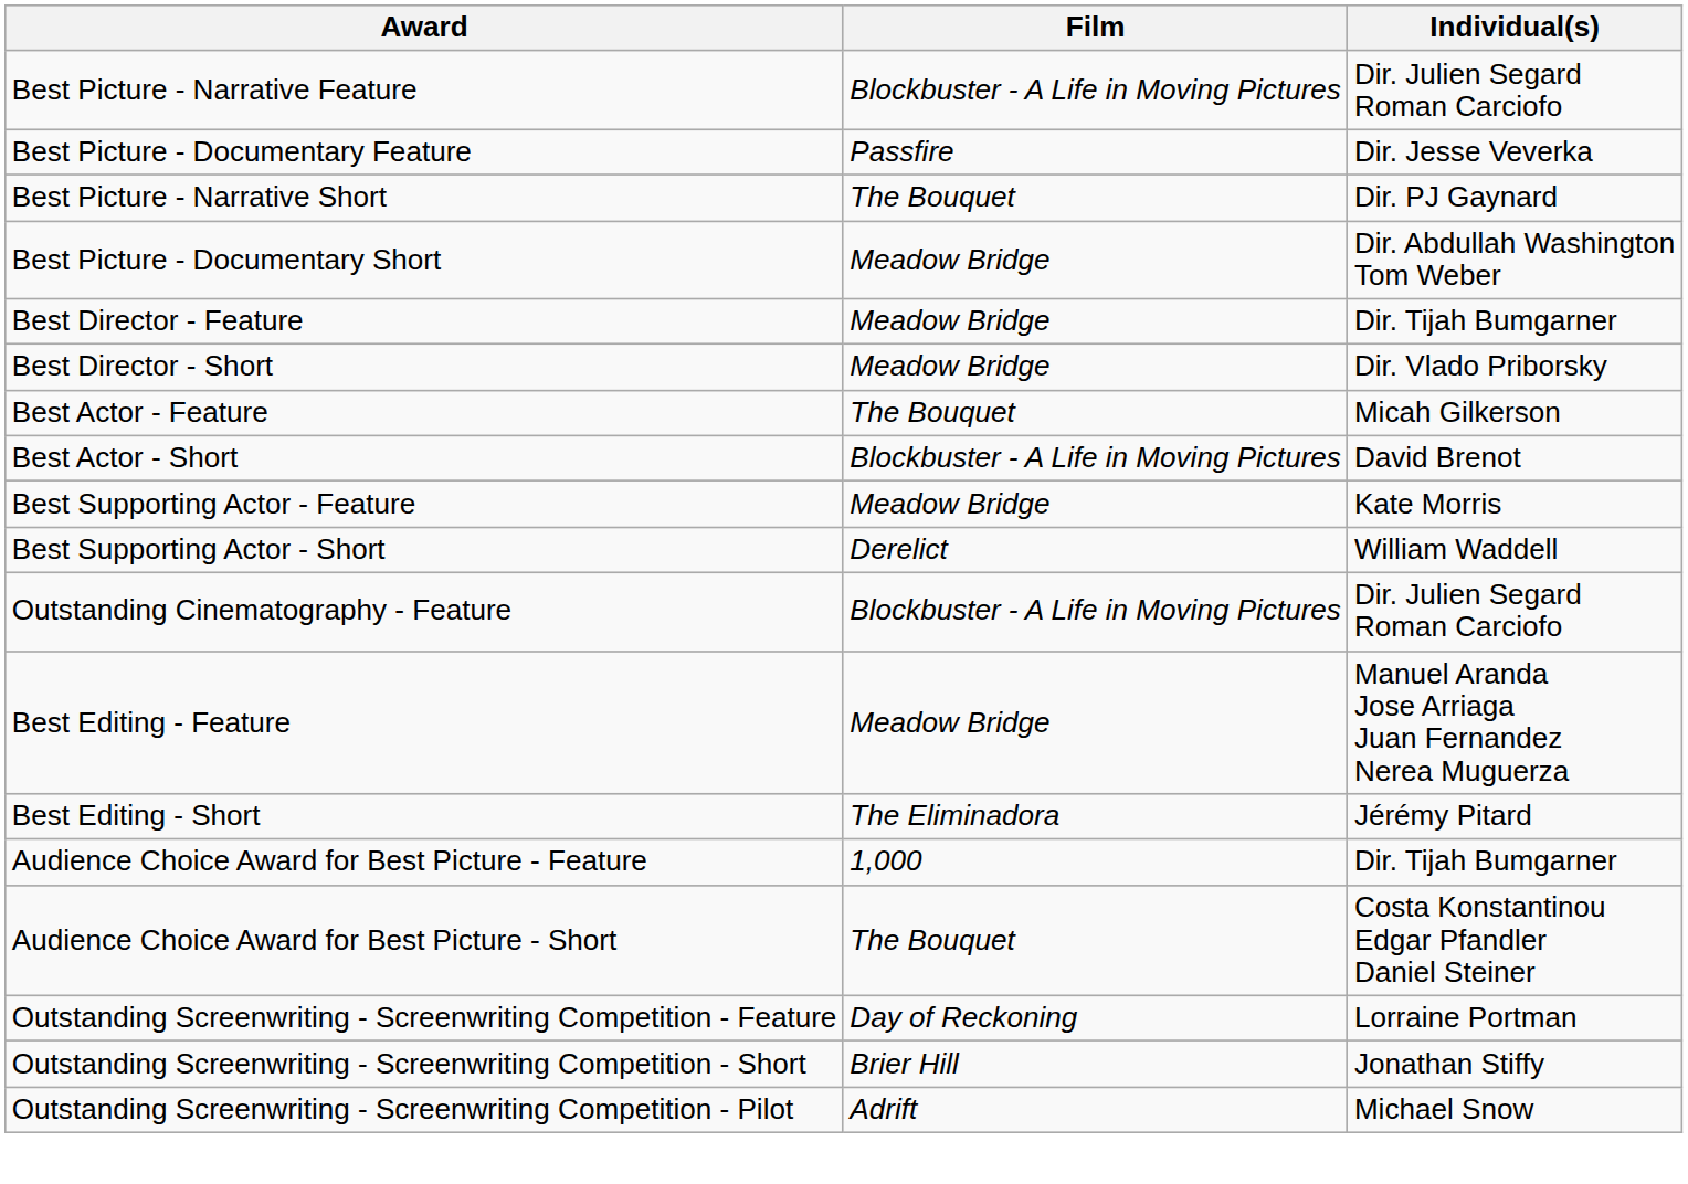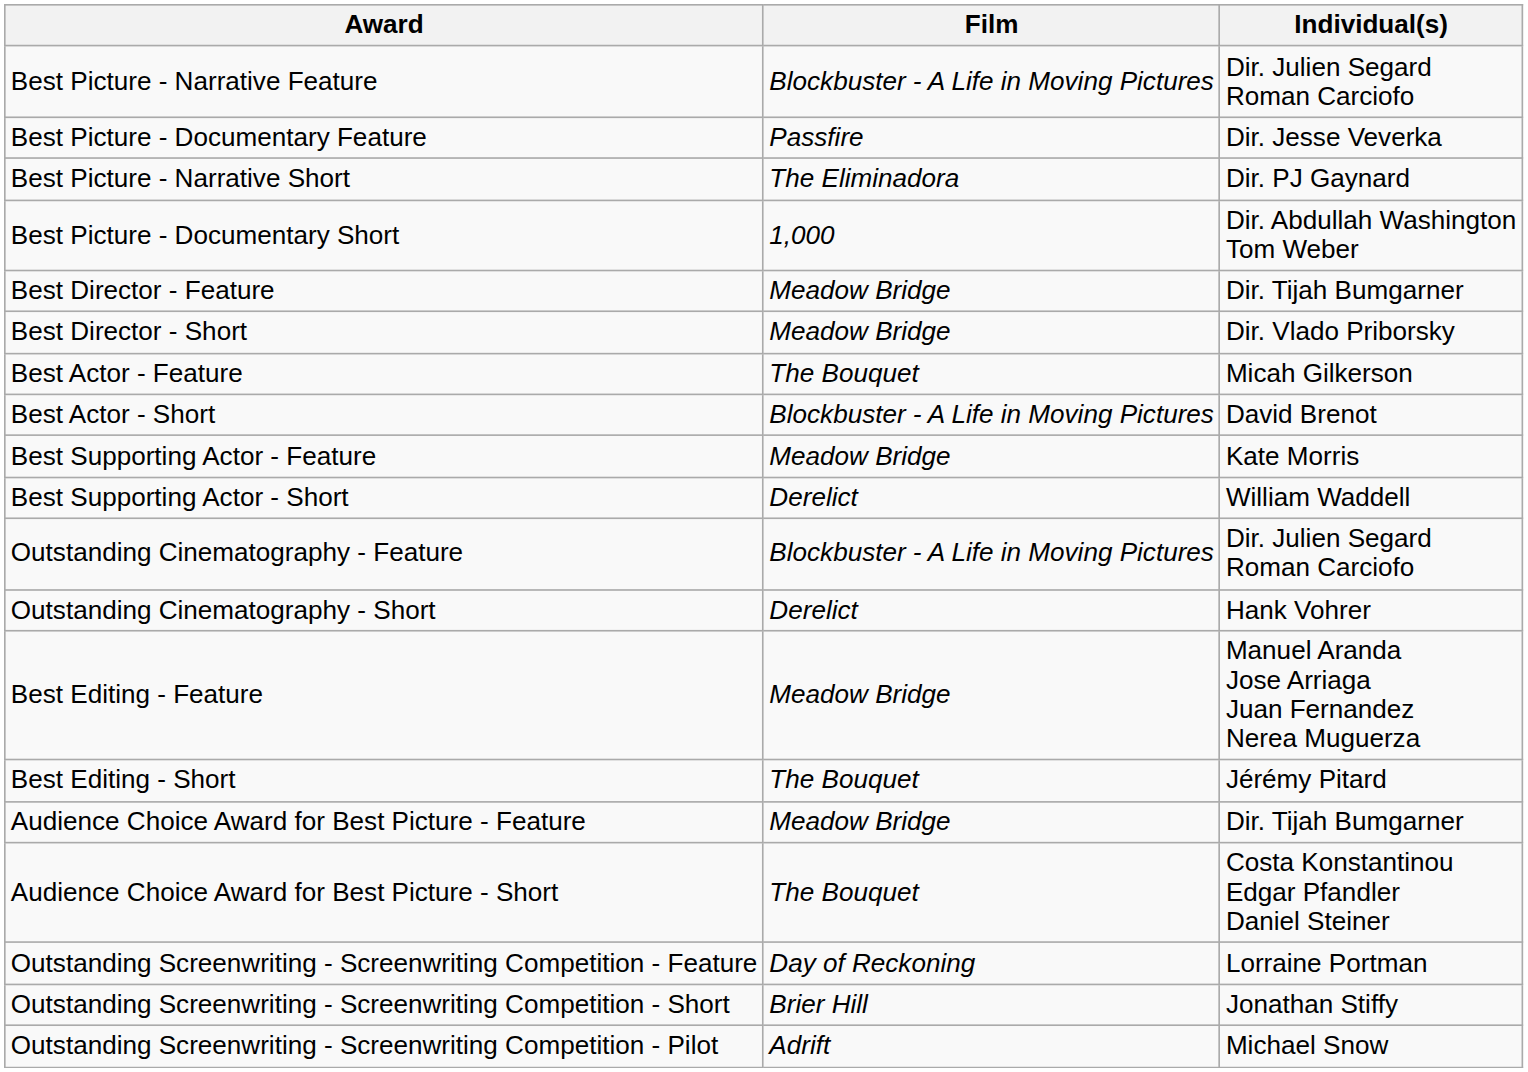Best Picture - Narrative Short | Film: The Bouquet -> The Eliminadora
Best Picture - Documentary Short | Film: Meadow Bridge -> 1,000
+ row: Outstanding Cinematography - Short | Derelict | Hank Vohrer
Best Editing - Short | Film: The Eliminadora -> The Bouquet
Audience Choice Award for Best Picture - Feature | Film: 1,000 -> Meadow Bridge
